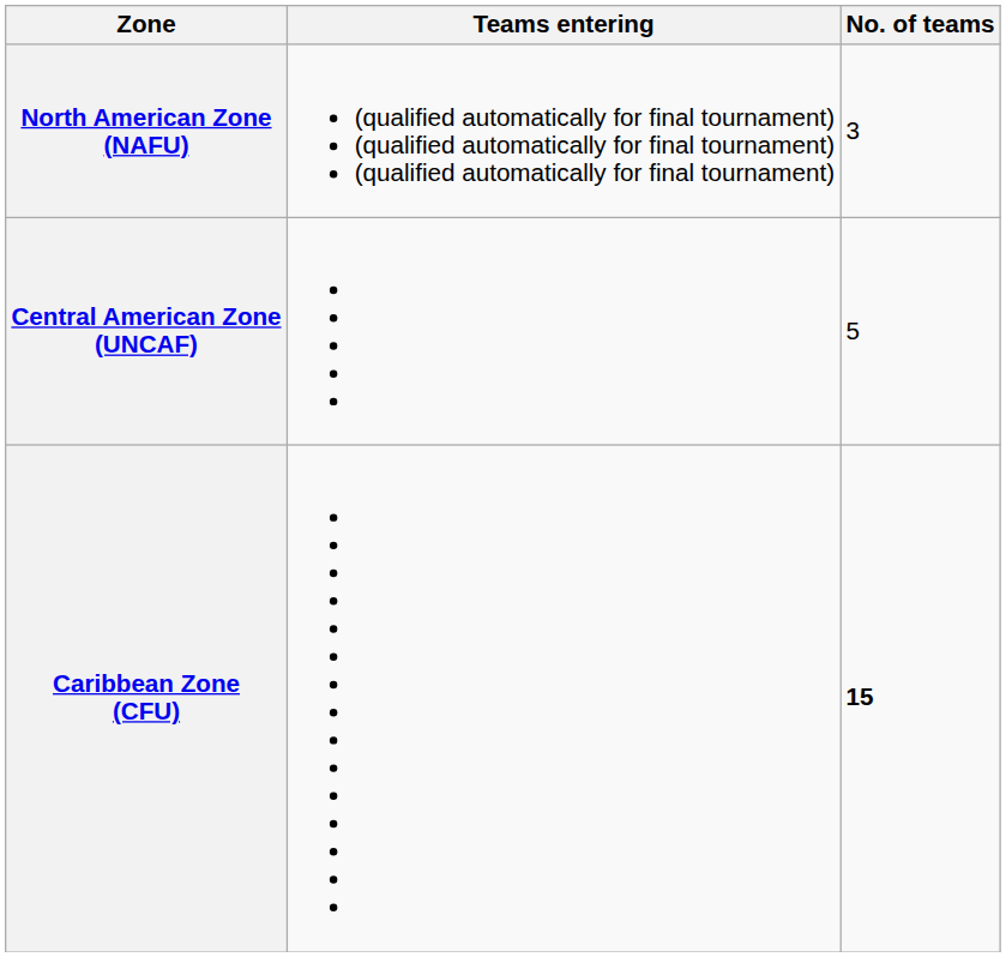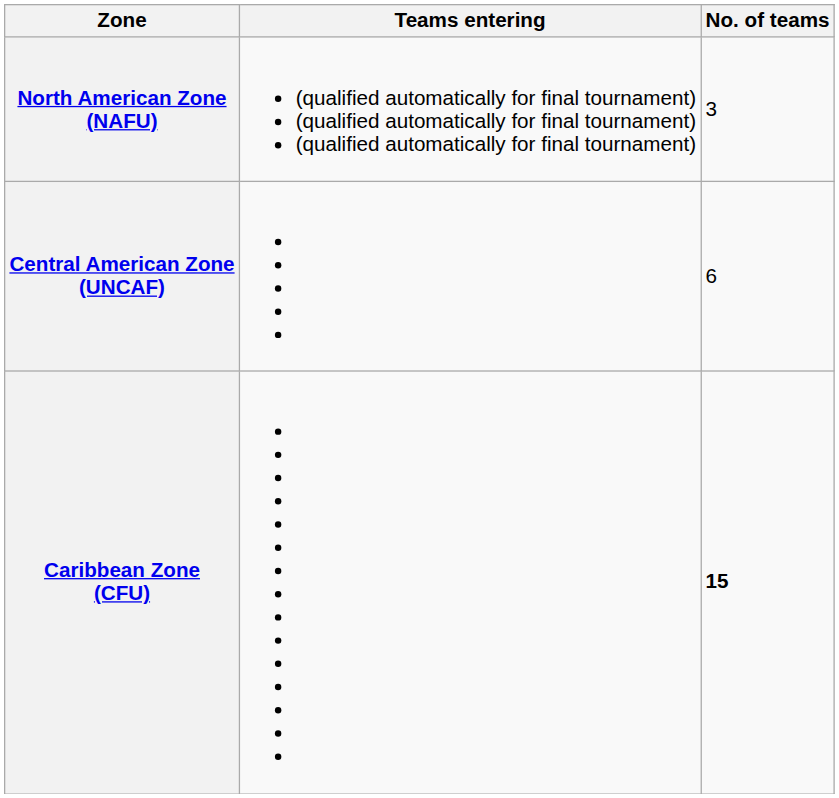Central American Zone (UNCAF) | No. of teams: 5 -> 6
